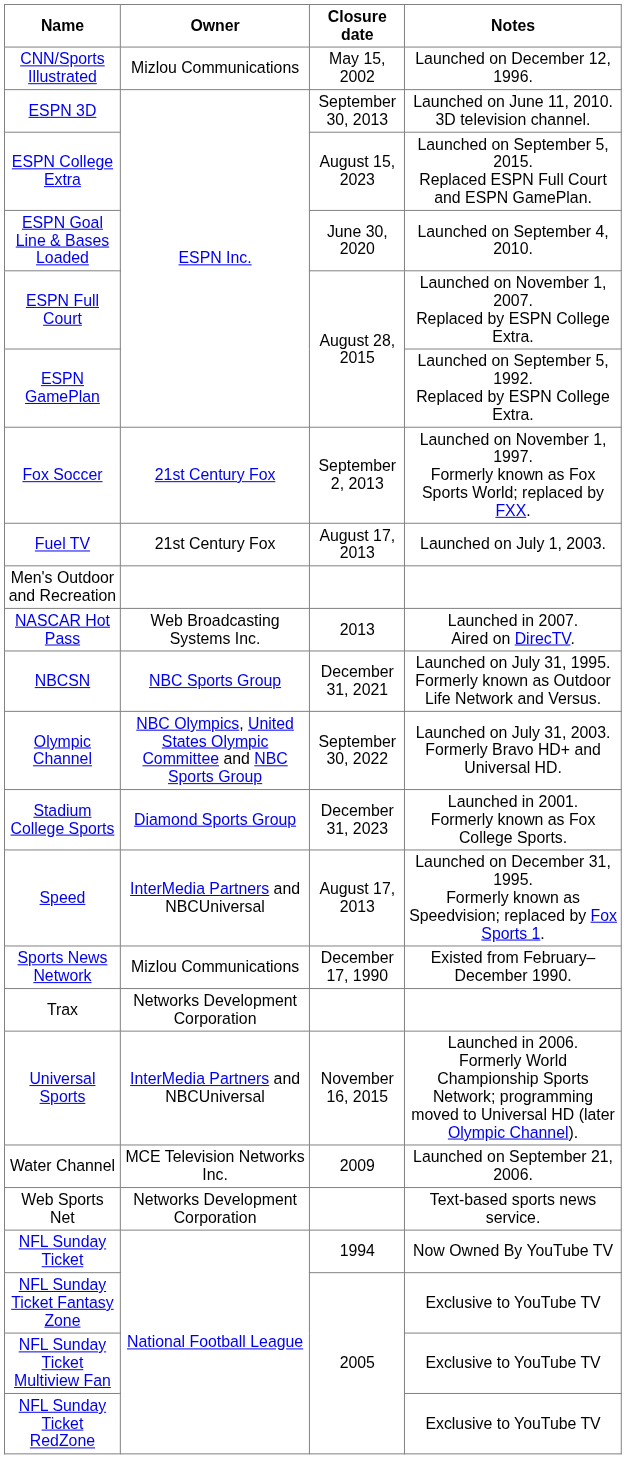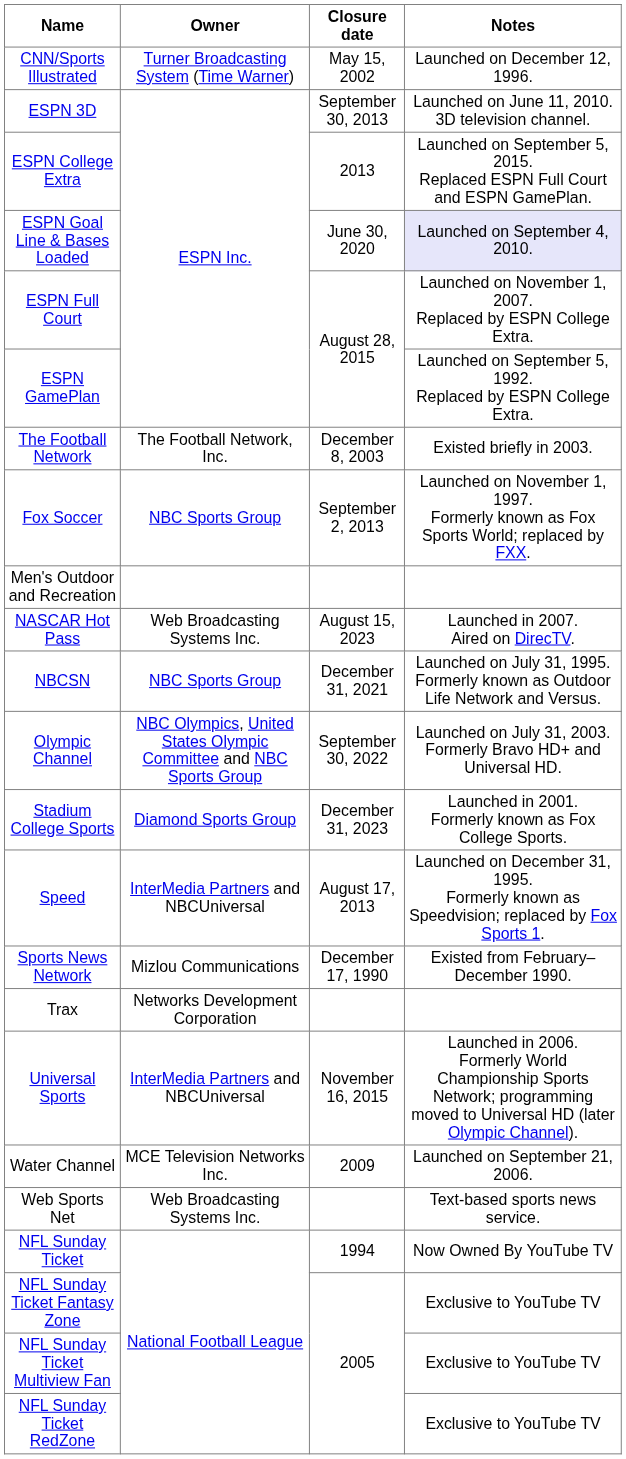CNN/Sports Illustrated | Owner: Mizlou Communications -> Turner Broadcasting System (Time Warner)
ESPN College Extra | Closure date: August 15, 2023 -> 2013
ESPN Goal Line & Bases Loaded | Notes: no background -> lavender background
+ row: The Football Network | The Football Network, Inc. | December 8, 2003 | Existed briefly in 2003.
Fox Soccer | Owner: 21st Century Fox -> NBC Sports Group
- row: Fuel TV | 21st Century Fox | August 17, 2013 | Launched on July 1, 2003.
NASCAR Hot Pass | Closure date: 2013 -> August 15, 2023
Web Sports Net | Owner: Networks Development Corporation -> Web Broadcasting Systems Inc.
